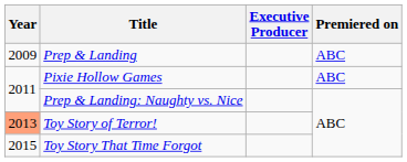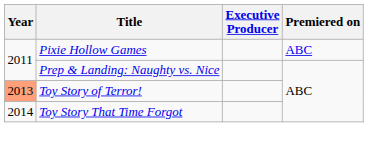- row: 2009 | Prep & Landing | ABC
Toy Story That Time Forgot | Year: 2015 -> 2014
